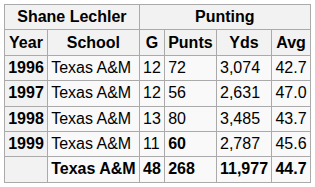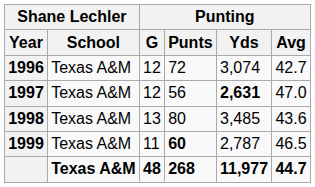1997 | Punting / Yds: normal -> bold
1998 | Punting / Avg: 43.7 -> 43.6
1999 | Punting / Avg: 45.6 -> 46.5
